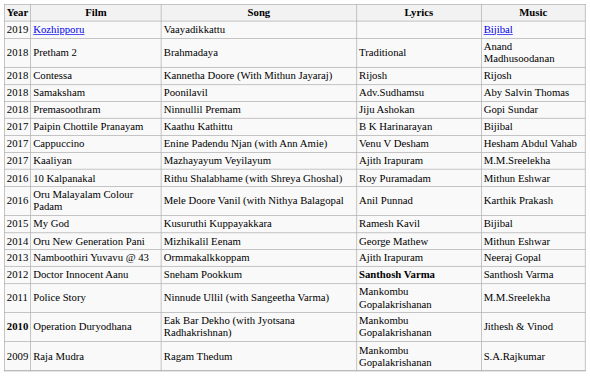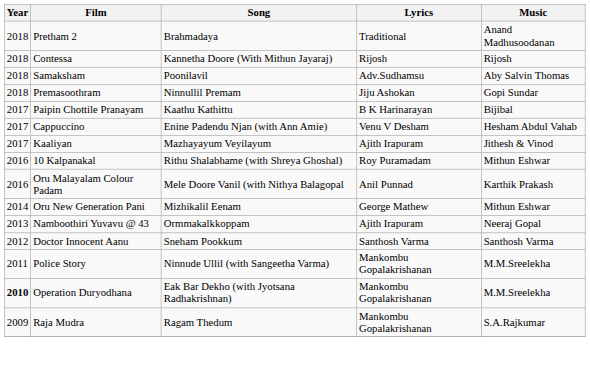- row: 2019 | Kozhipporu | Vaayadikkattu | Bijibal
Kaaliyan | Music: M.M.Sreelekha -> Jithesh & Vinod
- row: 2015 | My God | Kusuruthi Kuppayakkara | Ramesh Kavil | Bijibal
Doctor Innocent Aanu | Lyrics: bold -> normal
Operation Duryodhana | Music: Jithesh & Vinod -> M.M.Sreelekha
